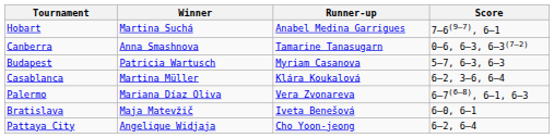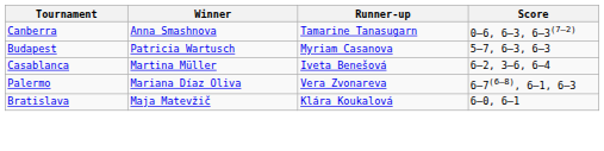- row: Hobart | Martina Suchá | Anabel Medina Garrigues | 7–6(9–7), 6–1
Casablanca | Runner-up: Klára Koukalová -> Iveta Benešová
Bratislava | Runner-up: Iveta Benešová -> Klára Koukalová
- row: Pattaya City | Angelique Widjaja | Cho Yoon-jeong | 6–2, 6–4
